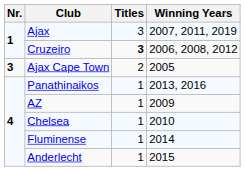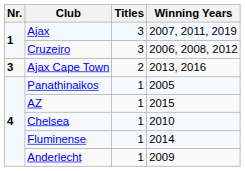Cruzeiro | Titles: bold -> normal
Ajax Cape Town | Winning Years: 2005 -> 2013, 2016
Panathinaikos | Winning Years: 2013, 2016 -> 2005
AZ | Winning Years: 2009 -> 2015
Anderlecht | Winning Years: 2015 -> 2009
